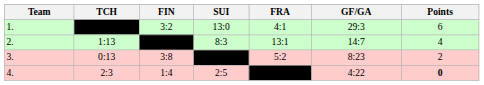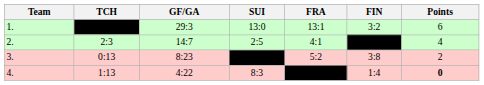columns swapped: FIN <-> GF/GA
1. | FRA: 4:1 -> 13:1
2. | TCH: 1:13 -> 2:3
2. | SUI: 8:3 -> 2:5
2. | FRA: 13:1 -> 4:1
4. | TCH: 2:3 -> 1:13
4. | SUI: 2:5 -> 8:3
